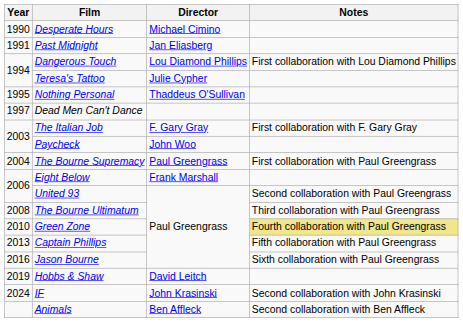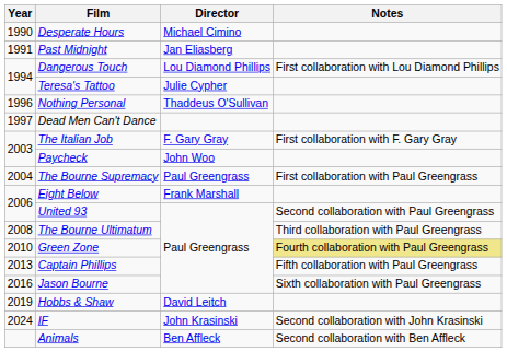Nothing Personal | Year: 1995 -> 1996
